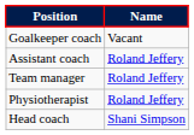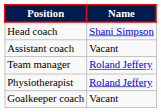rows swapped: Head coach <-> Goalkeeper coach
Assistant coach | Name: Roland Jeffery -> Vacant
